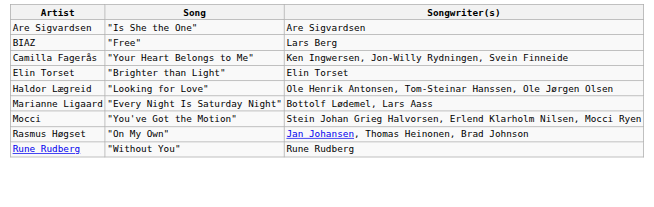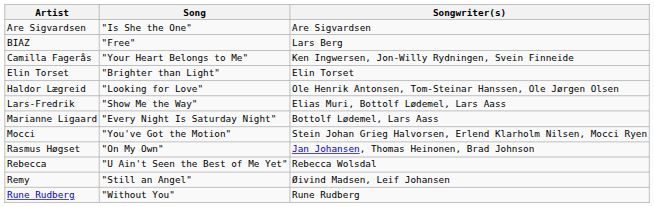+ row: Lars-Fredrik | "Show Me the Way" | Elias Muri, Bottolf Lødemel, Lars Aass
+ row: Rebecca | "U Ain't Seen the Best of Me Yet" | Rebecca Wolsdal
+ row: Remy | "Still an Angel" | Øivind Madsen, Leif Johansen
